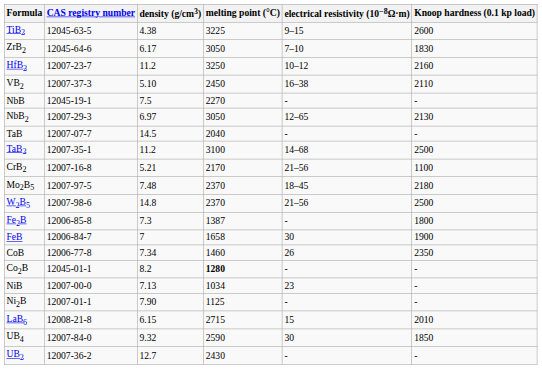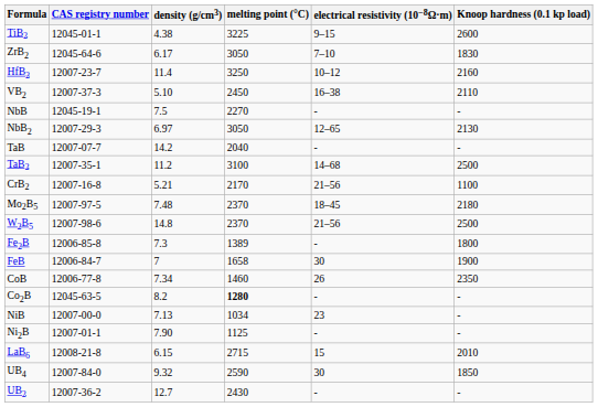TiB2 | CAS registry number: 12045-63-5 -> 12045-01-1
HfB2 | density (g/cm3): 11.2 -> 11.4
TaB | density (g/cm3): 14.5 -> 14.2
Fe2B | melting point (°C): 1387 -> 1389
Co2B | CAS registry number: 12045-01-1 -> 12045-63-5
